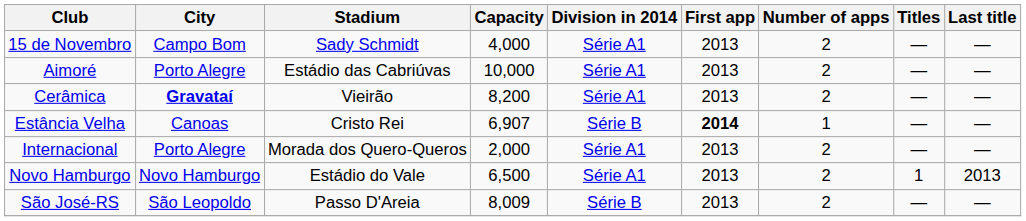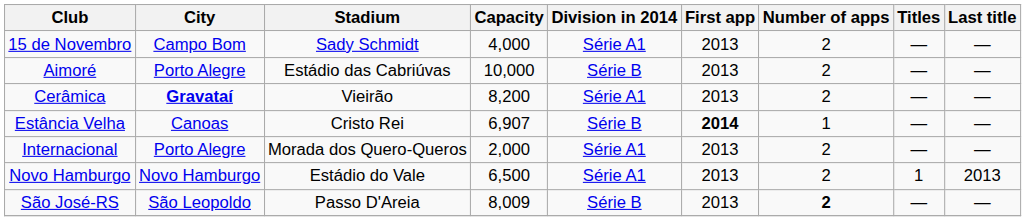Aimoré | Division in 2014: Série A1 -> Série B
São José-RS | Number of apps: normal -> bold
